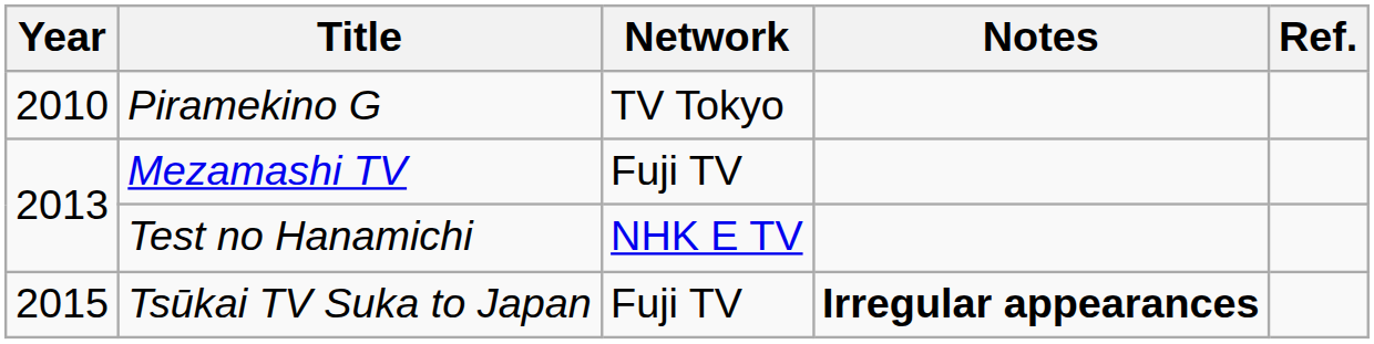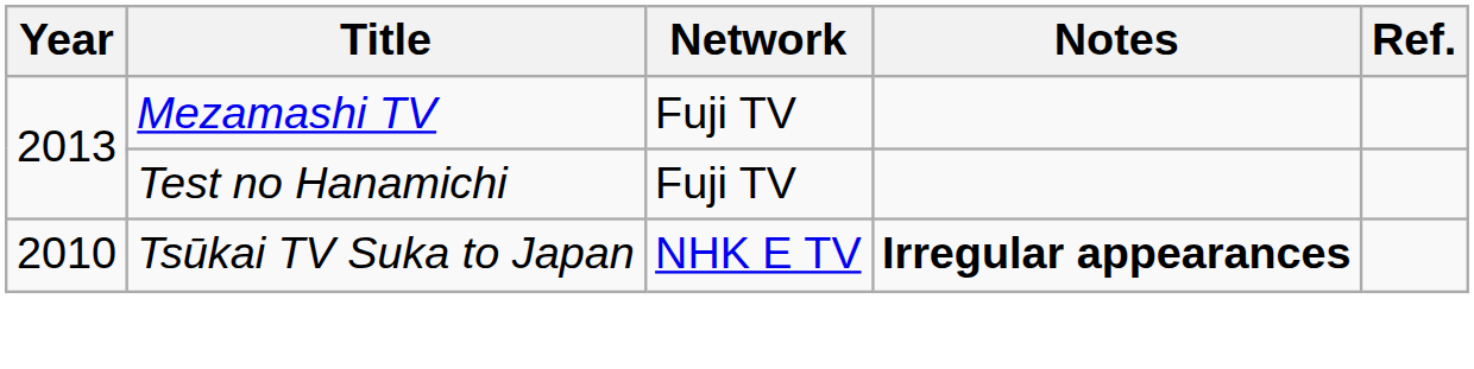- row: 2010 | Piramekino G | TV Tokyo
Test no Hanamichi | Network: NHK E TV -> Fuji TV
Tsūkai TV Suka to Japan | Year: 2015 -> 2010
Tsūkai TV Suka to Japan | Network: Fuji TV -> NHK E TV
